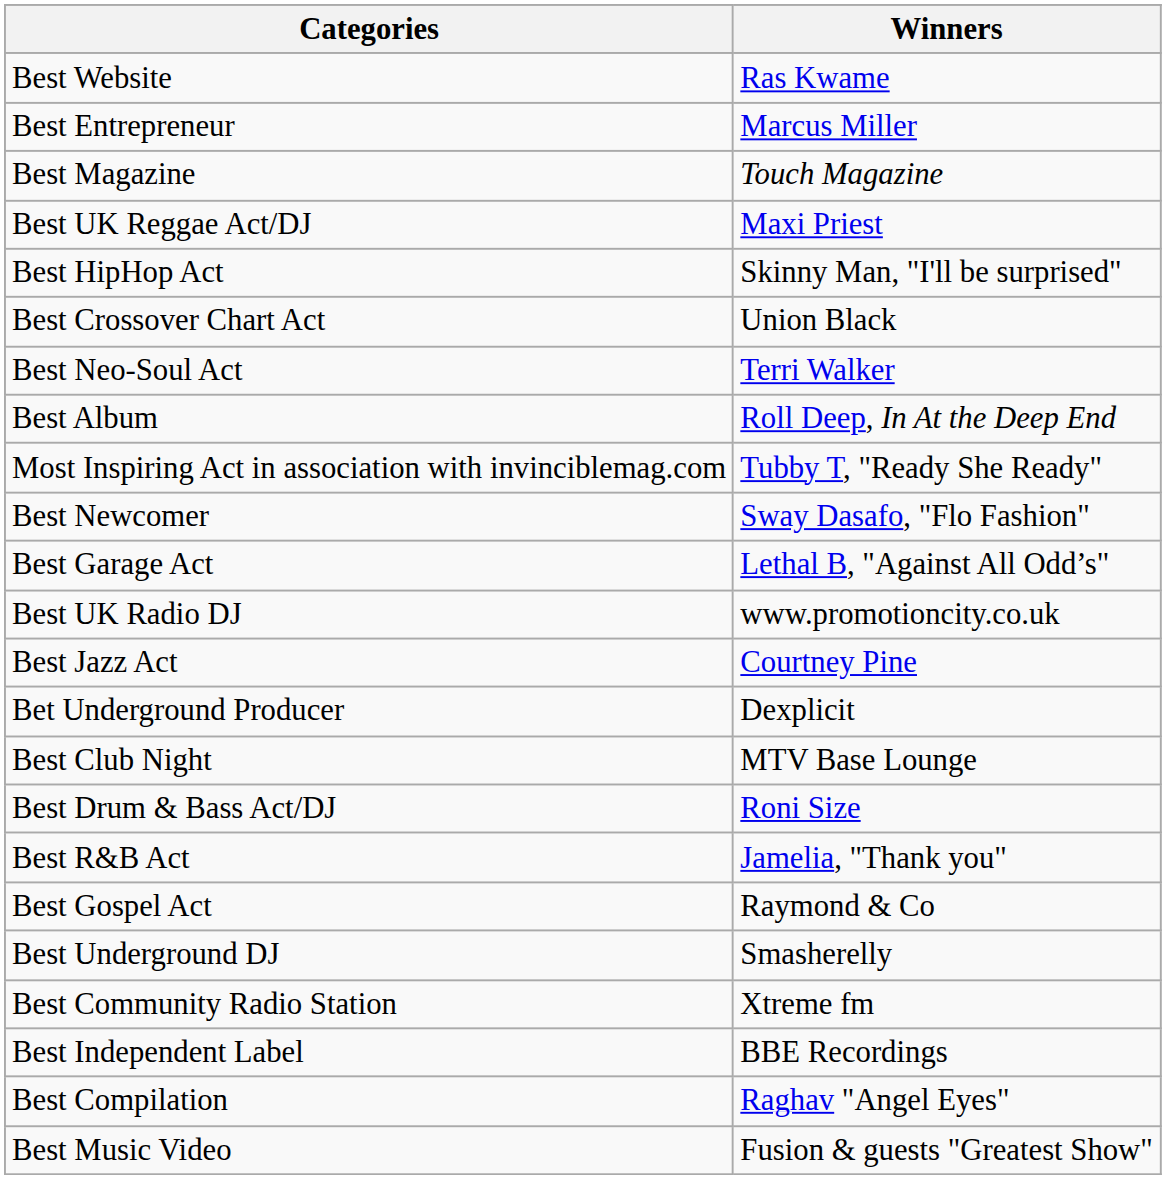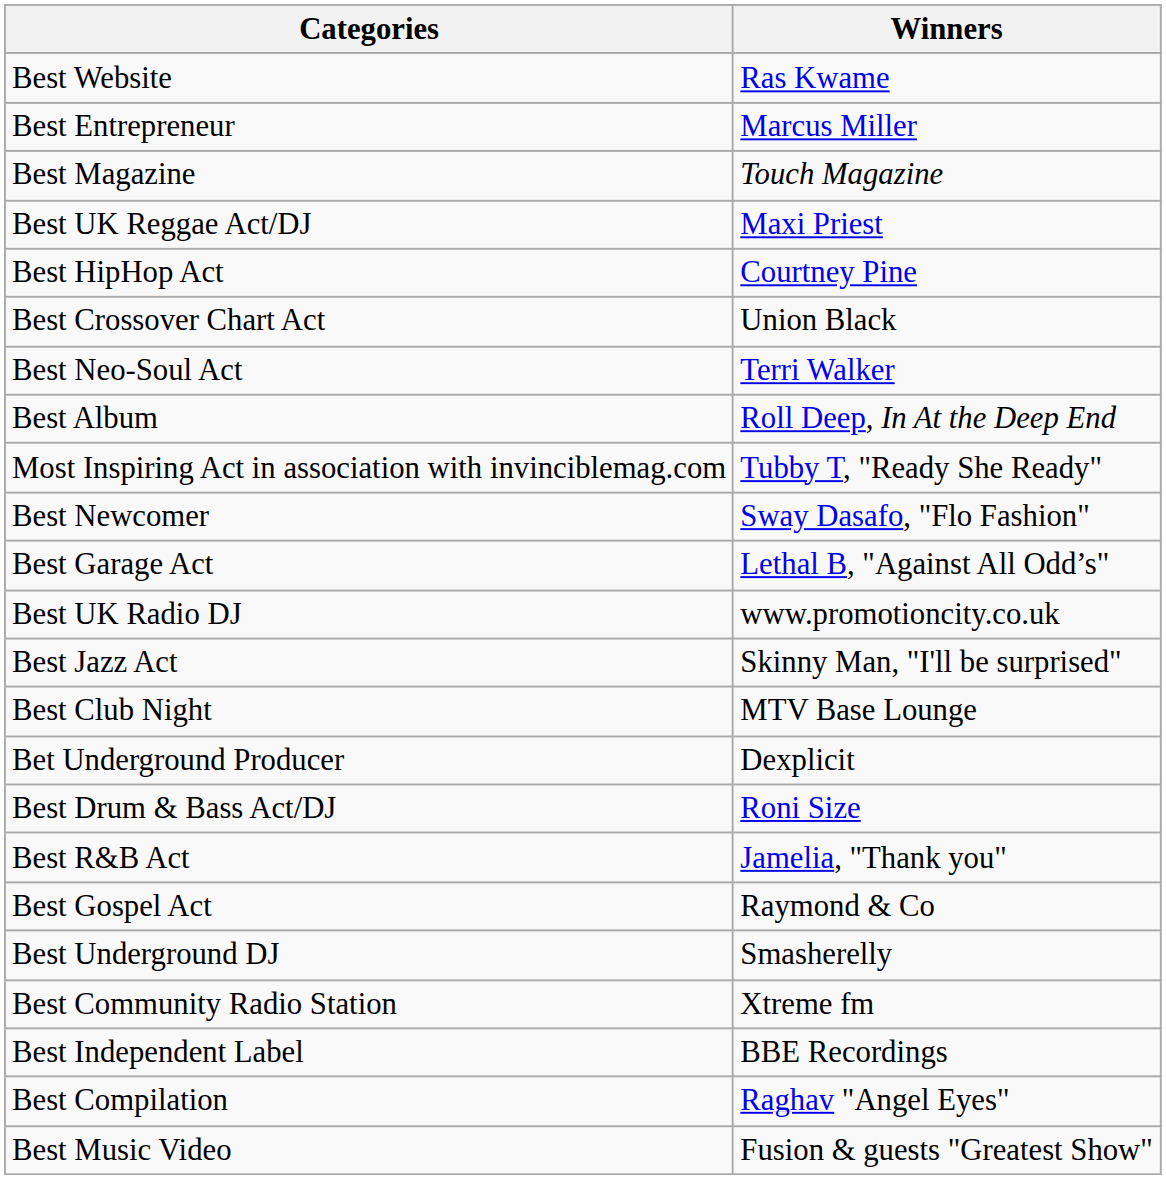Best HipHop Act | Winners: Skinny Man, "I'll be surprised" -> Courtney Pine
Best Jazz Act | Winners: Courtney Pine -> Skinny Man, "I'll be surprised"
rows swapped: Best Club Night <-> Bet Underground Producer
